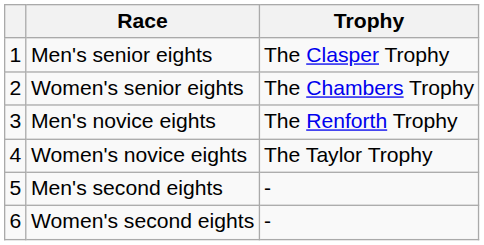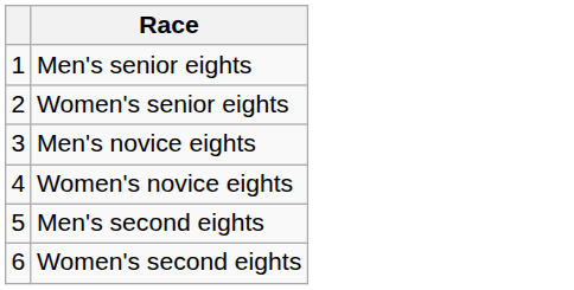- column: Trophy | The Clasper Trophy | The Chambers Trophy | The Renforth Trophy | The Taylor Trophy | - | -
